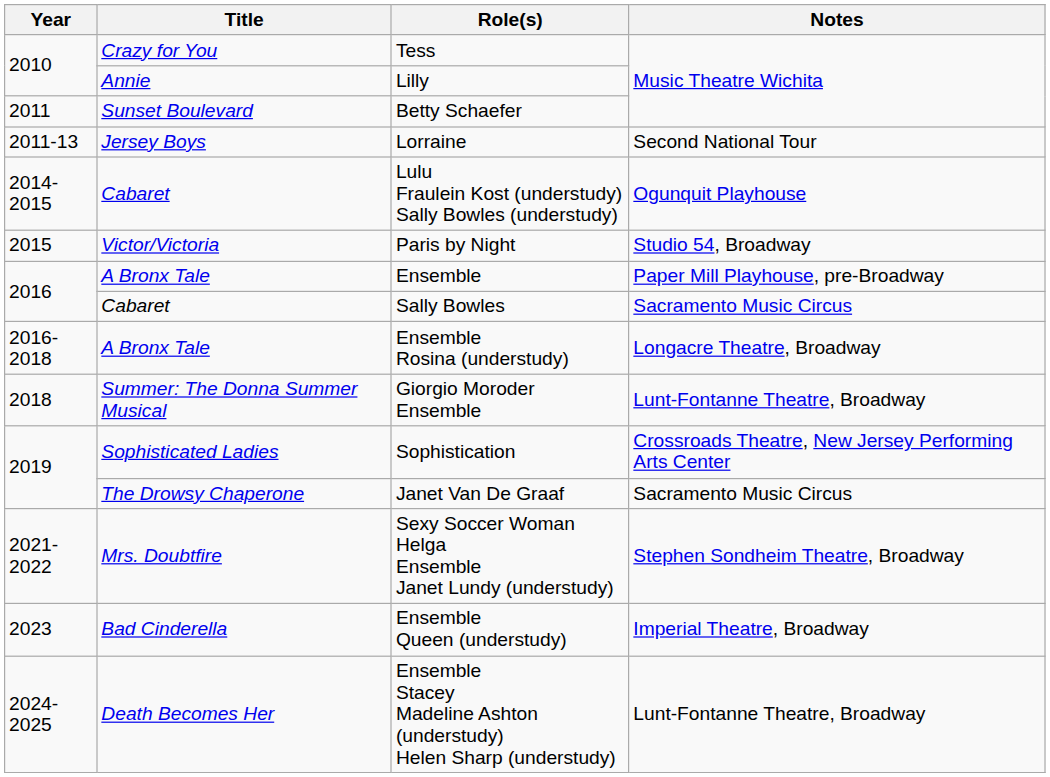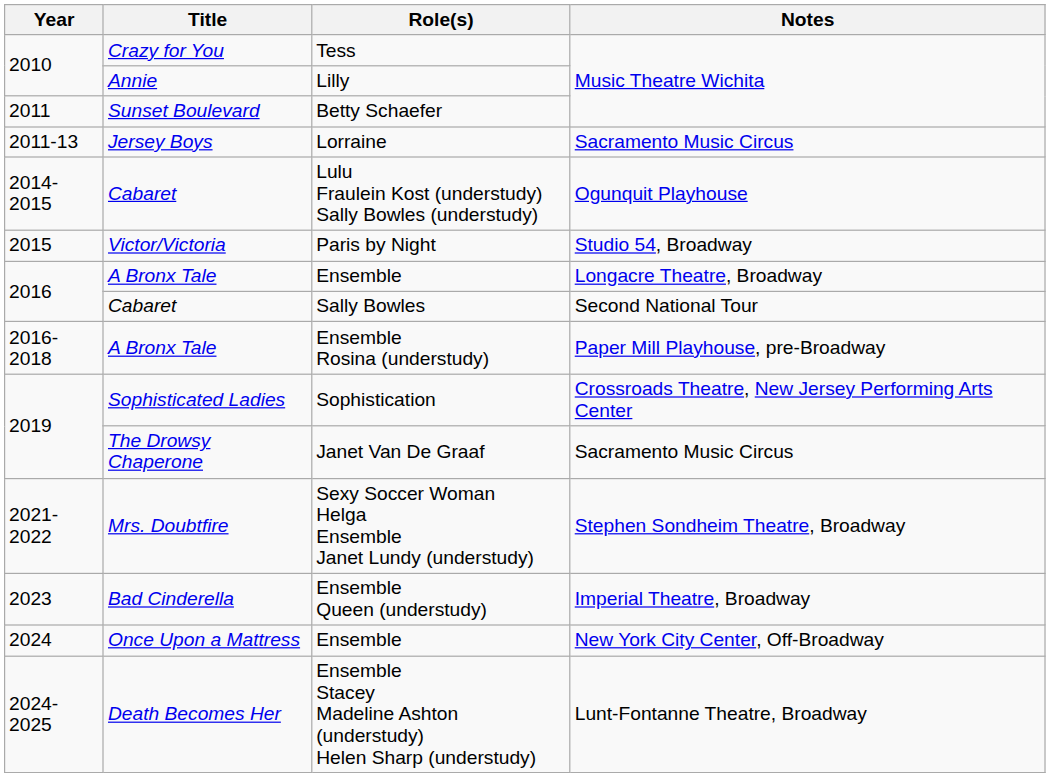Lorraine | Notes: Second National Tour -> Sacramento Music Circus
A Bronx Tale / Ensemble | Notes: Paper Mill Playhouse, pre-Broadway -> Longacre Theatre, Broadway
Sally Bowles | Notes: Sacramento Music Circus -> Second National Tour
Ensemble Rosina (understudy) | Notes: Longacre Theatre, Broadway -> Paper Mill Playhouse, pre-Broadway
- row: 2018 | Summer: The Donna Summer Musical | Giorgio Moroder Ensemble | Lunt-Fontanne Theatre, Broadway
+ row: 2024 | Once Upon a Mattress | Ensemble | New York City Center, Off-Broadway
